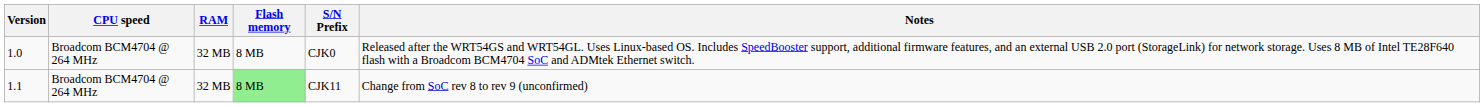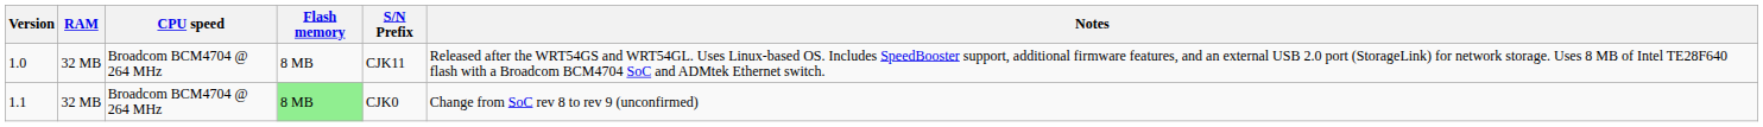columns swapped: CPU speed <-> RAM
1.0 | S/N Prefix: CJK0 -> CJK11
1.1 | S/N Prefix: CJK11 -> CJK0
